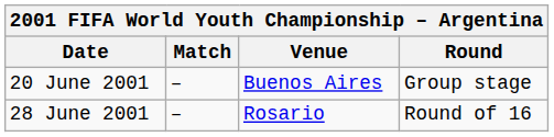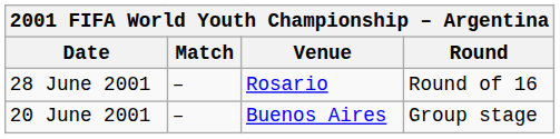rows swapped: 20 June 2001 <-> 28 June 2001
